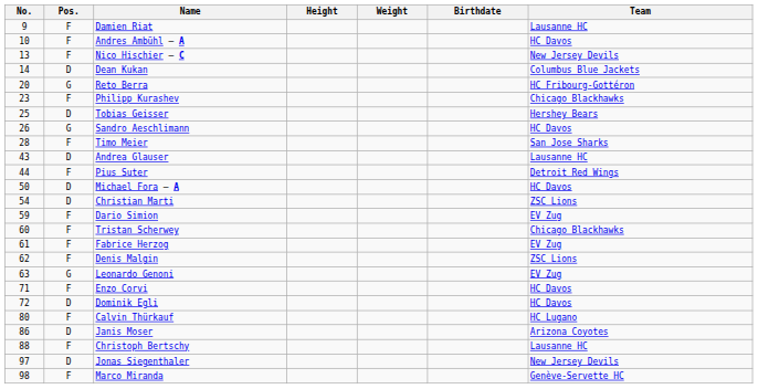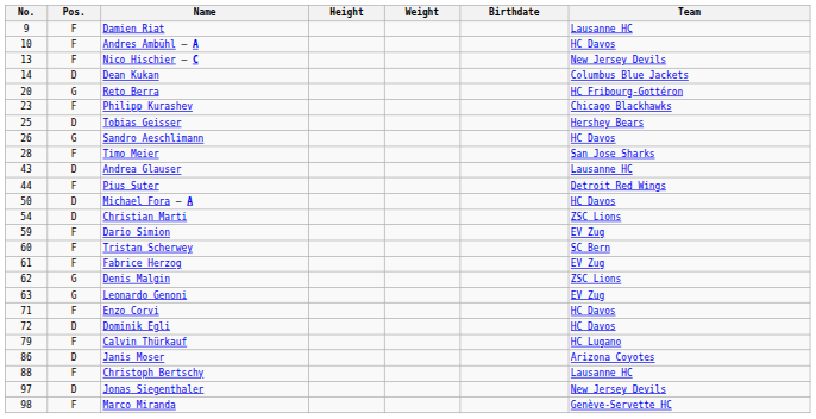Tristan Scherwey | Team: Chicago Blackhawks -> SC Bern
Denis Malgin | Pos.: F -> G
Calvin Thürkauf | No.: 80 -> 79
